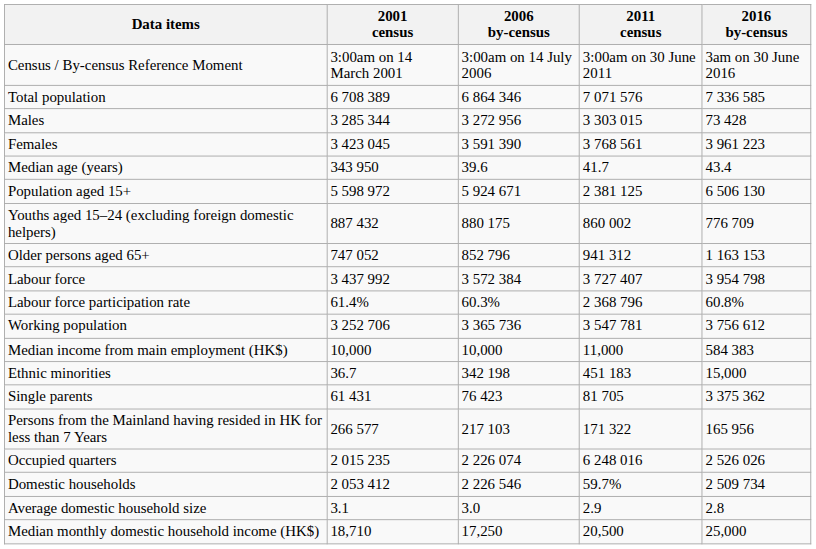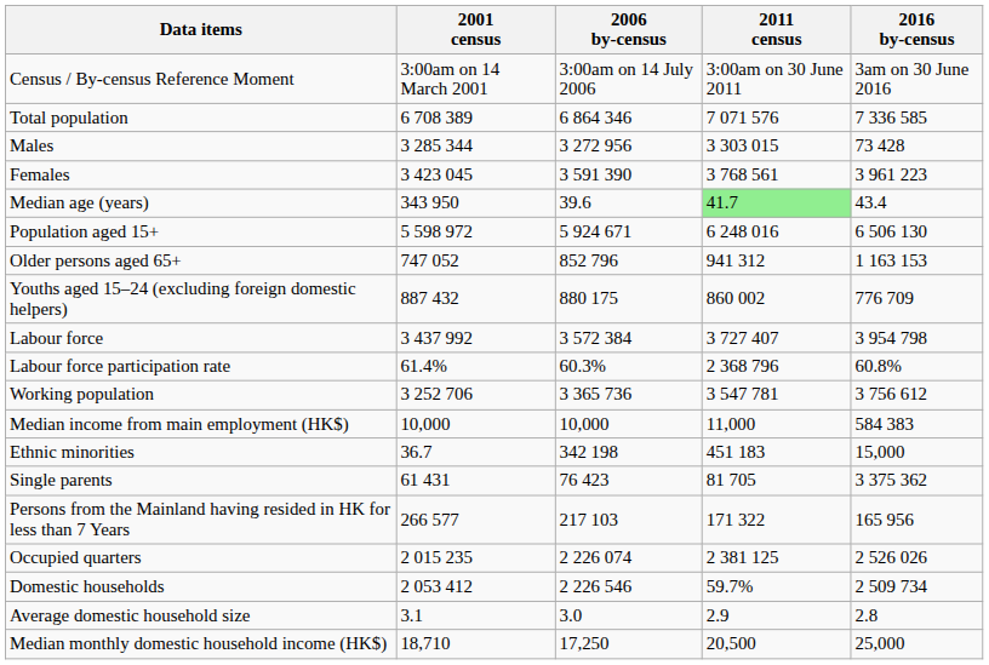Median age (years) | 2011 census: no background -> lightgreen background
Population aged 15+ | 2011 census: 2 381 125 -> 6 248 016
rows swapped: Youths aged 15–24 (excluding foreign domestic helpers) <-> Older persons aged 65+
Occupied quarters | 2011 census: 6 248 016 -> 2 381 125
